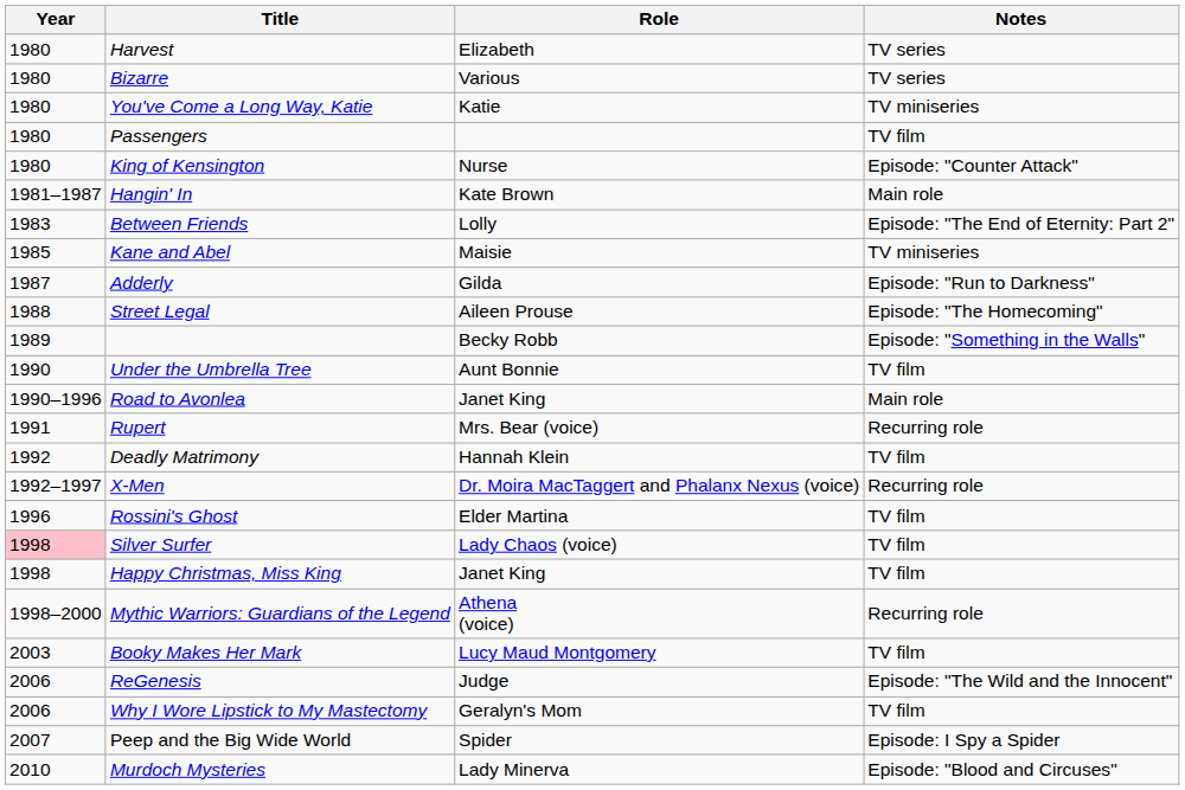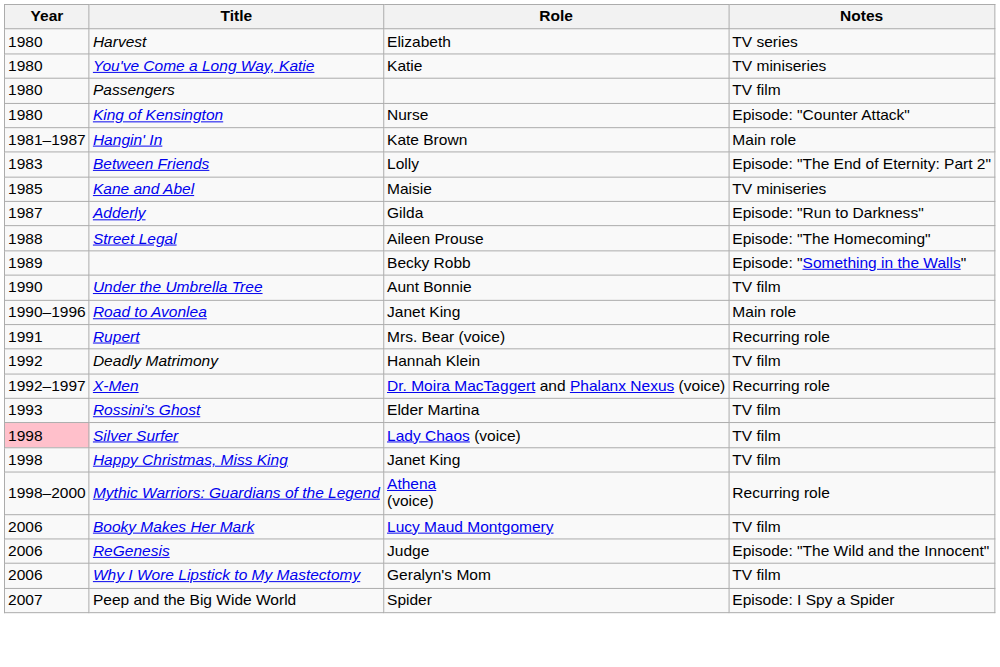- row: 1980 | Bizarre | Various | TV series
Rossini's Ghost | Year: 1996 -> 1993
Booky Makes Her Mark | Year: 2003 -> 2006
- row: 2010 | Murdoch Mysteries | Lady Minerva | Episode: "Blood and Circuses"
